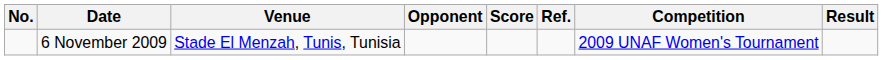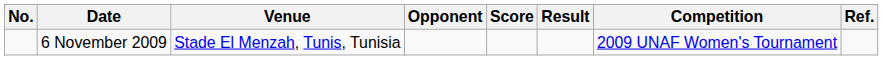columns swapped: Result <-> Ref.
